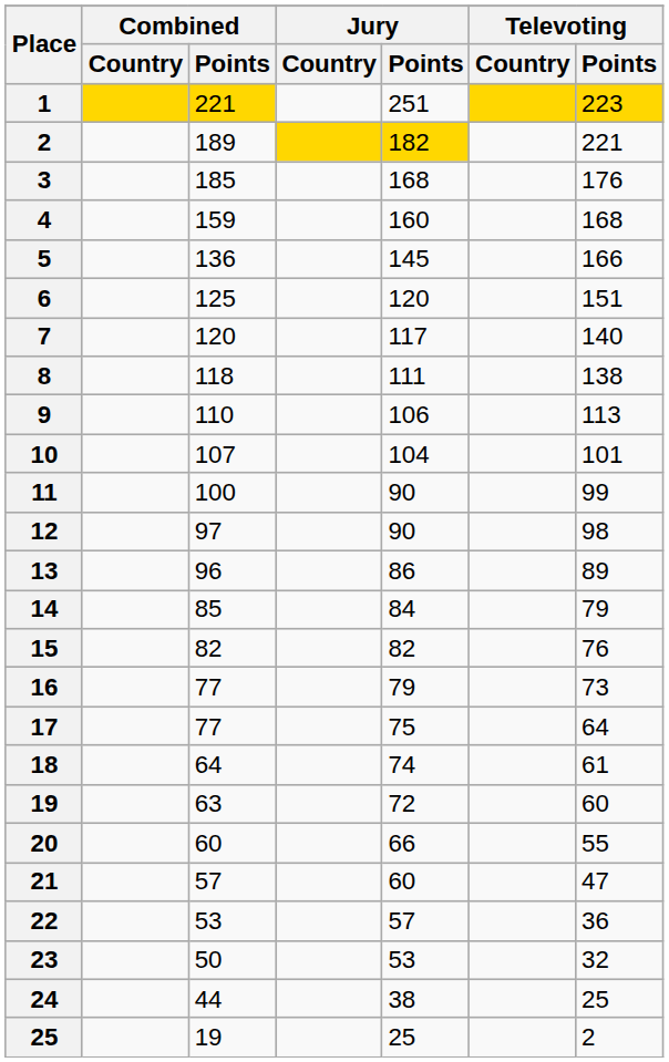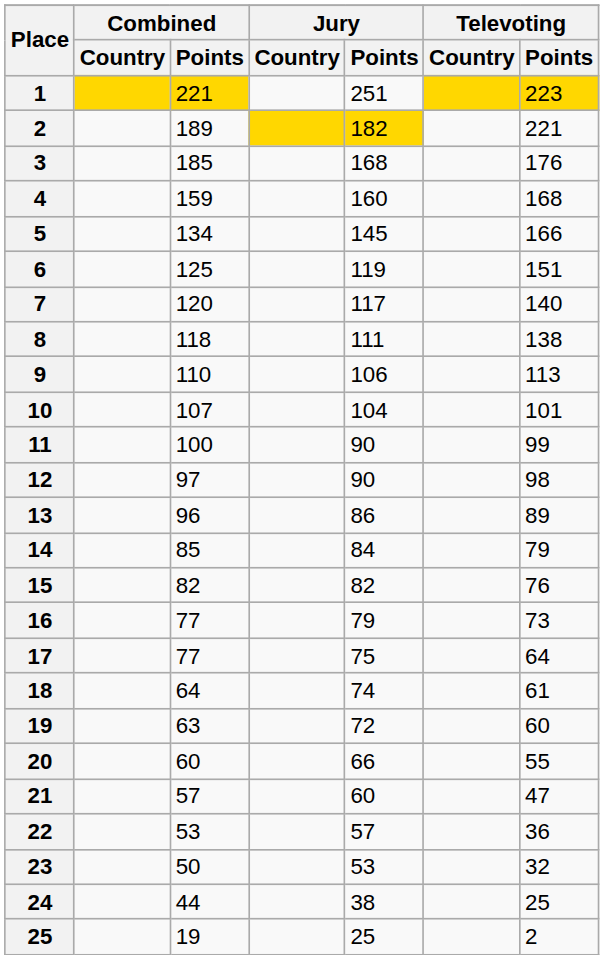5 | Combined / Points: 136 -> 134
6 | Jury / Points: 120 -> 119
